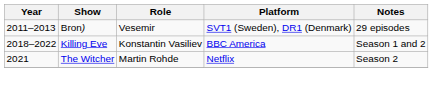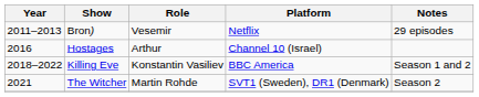Bron) | Platform: SVT1 (Sweden), DR1 (Denmark) -> Netflix
+ row: 2016 | Hostages | Arthur | Channel 10 (Israel)
The Witcher | Platform: Netflix -> SVT1 (Sweden), DR1 (Denmark)
